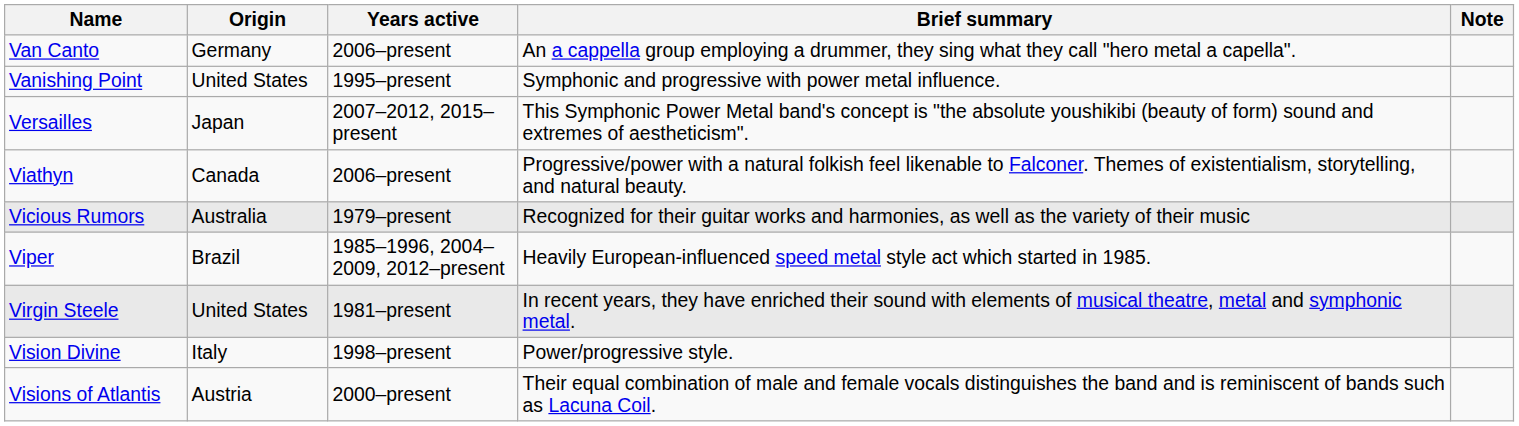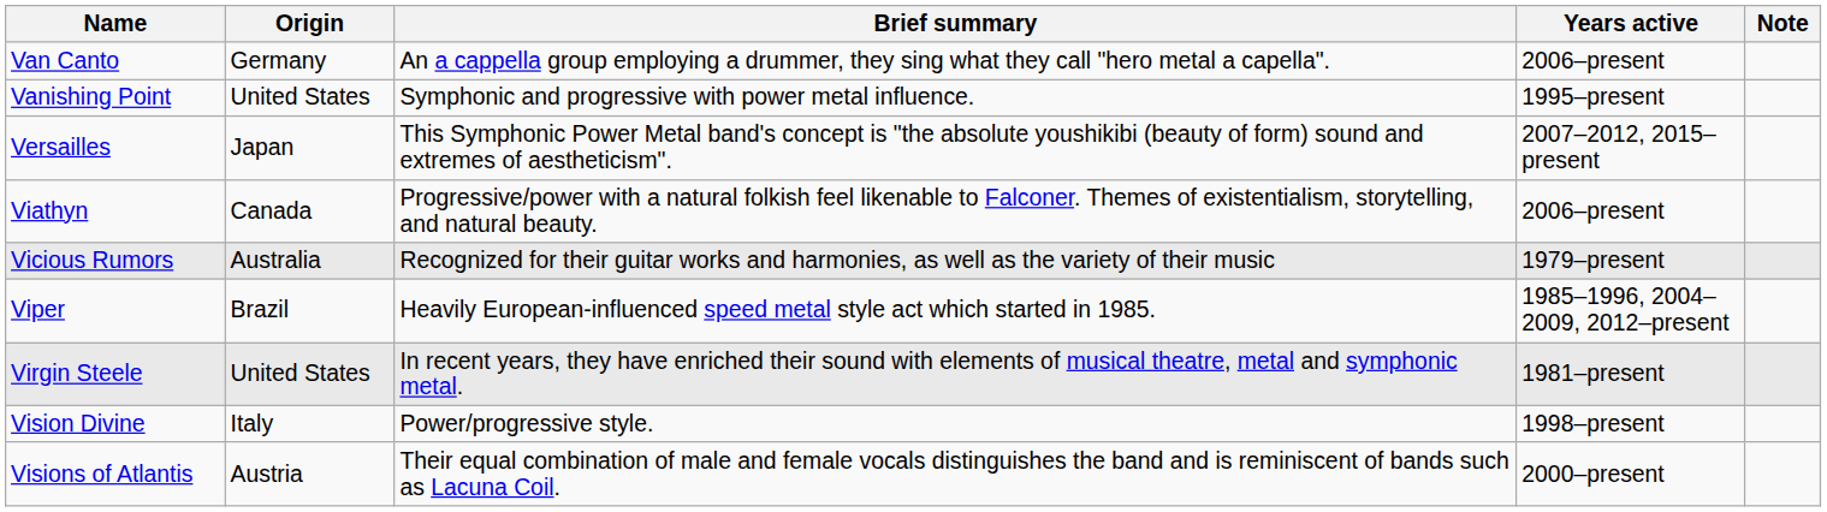columns swapped: Years active <-> Brief summary
